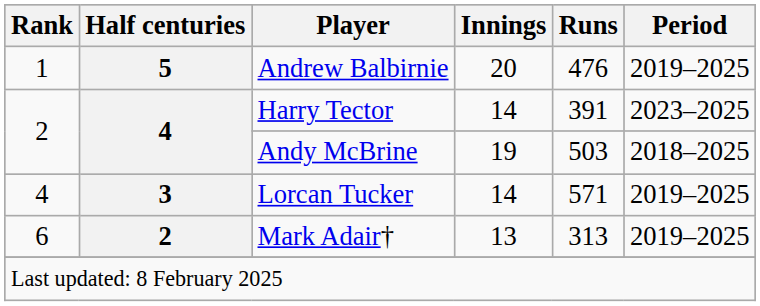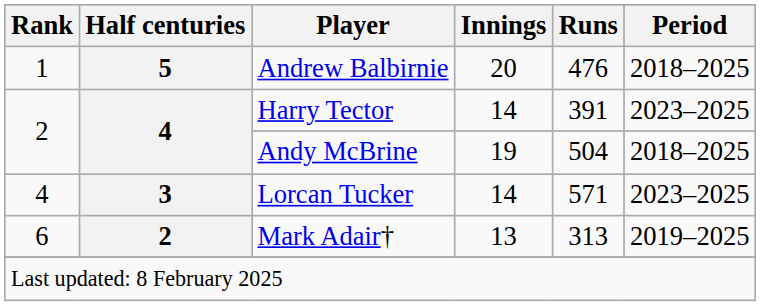Andrew Balbirnie | Period: 2019–2025 -> 2018–2025
Andy McBrine | Runs: 503 -> 504
Lorcan Tucker | Period: 2019–2025 -> 2023–2025
